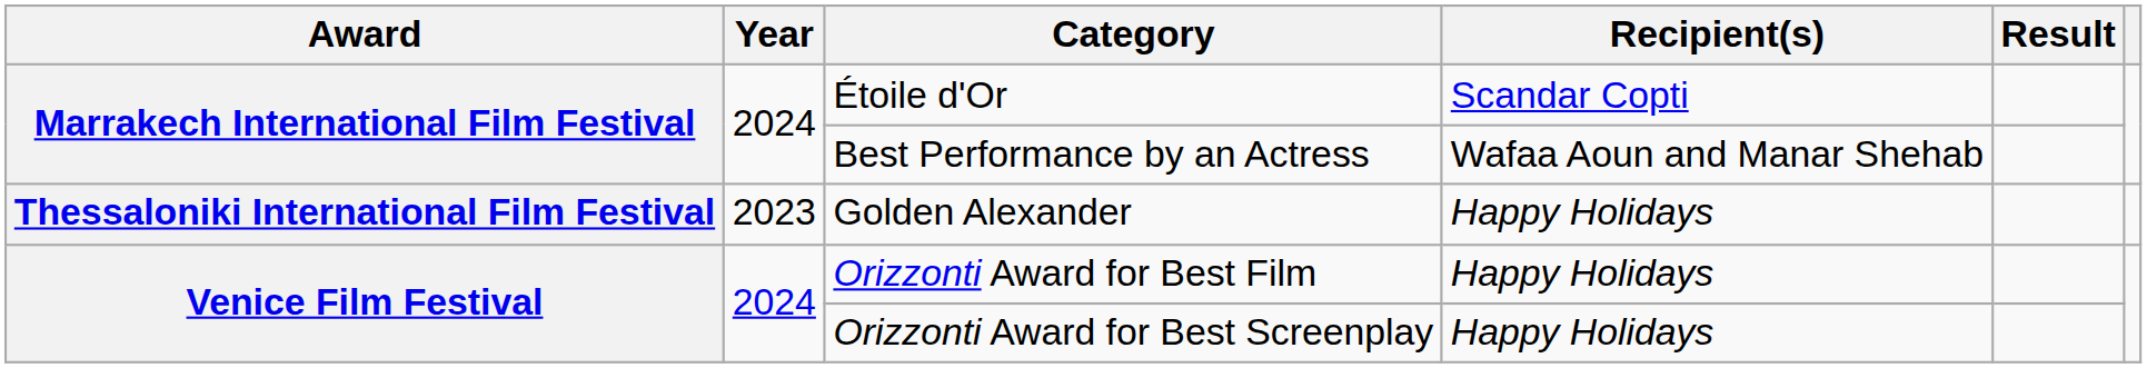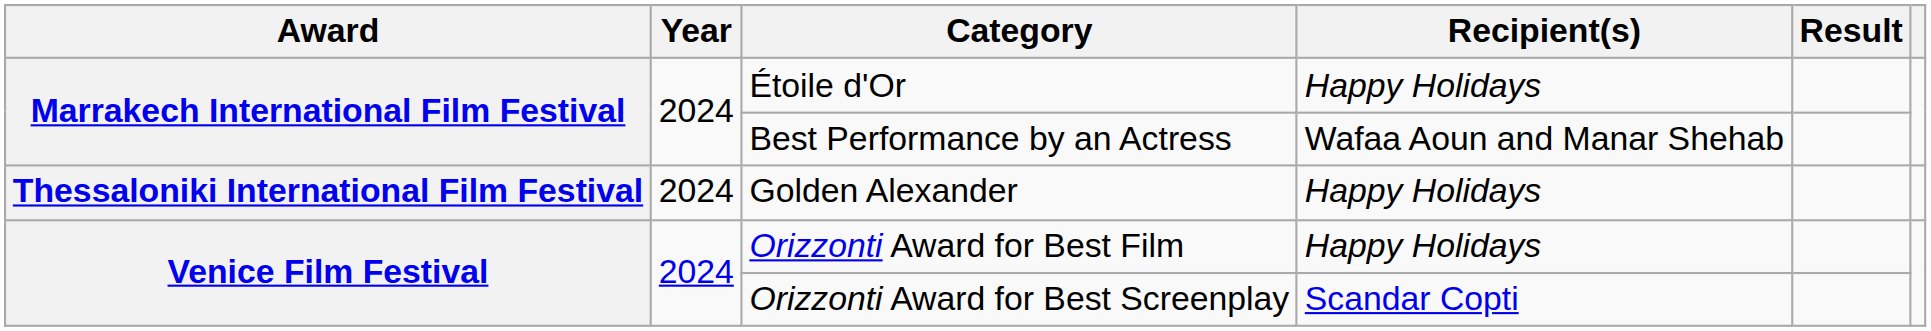Étoile d'Or | Recipient(s): Scandar Copti -> Happy Holidays
Golden Alexander | Year: 2023 -> 2024
Orizzonti Award for Best Screenplay | Recipient(s): Happy Holidays -> Scandar Copti
